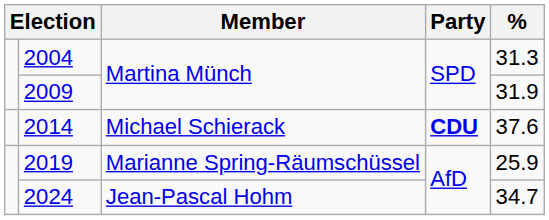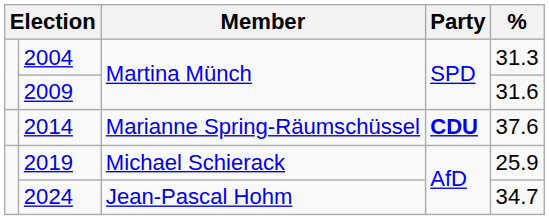2009 | %: 31.9 -> 31.6
2014 | Member: Michael Schierack -> Marianne Spring-Räumschüssel
2019 | Member: Marianne Spring-Räumschüssel -> Michael Schierack
